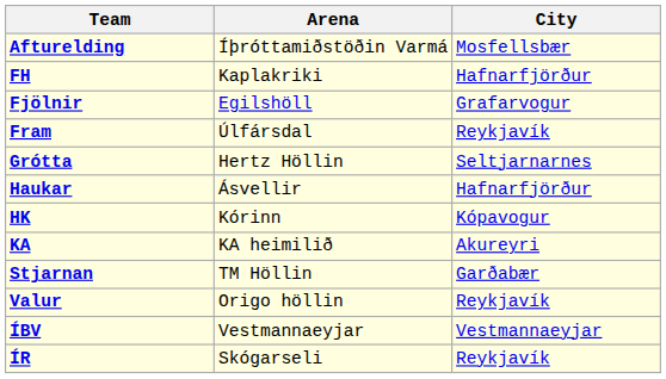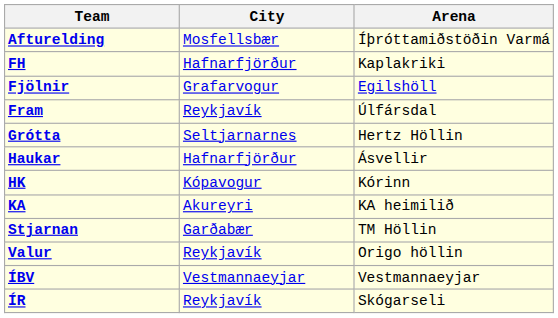columns swapped: City <-> Arena
